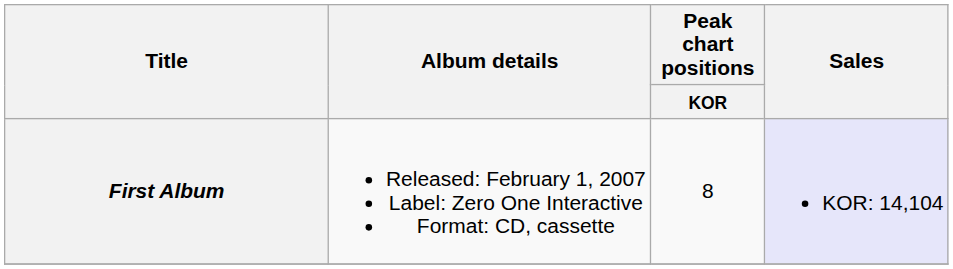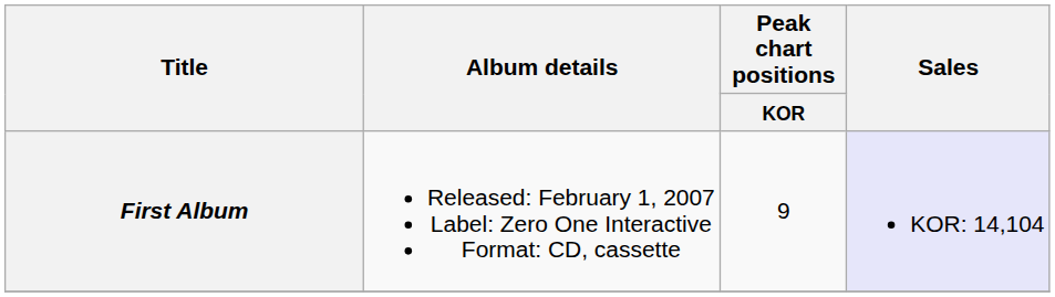First Album | Peak chart positions / KOR: 8 -> 9
